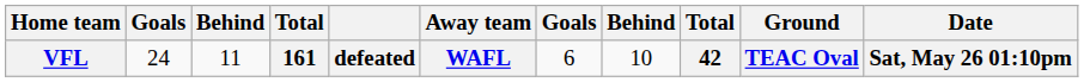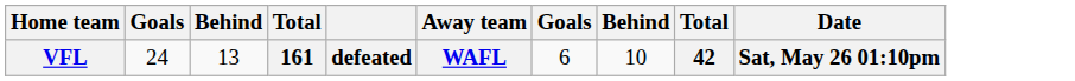- column: Ground | TEAC Oval
VFL | column 3: 11 -> 13
